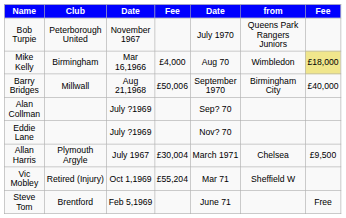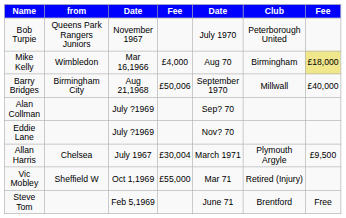columns swapped: from <-> Club
Vic Mobley | column 4: £55,204 -> £55,000
